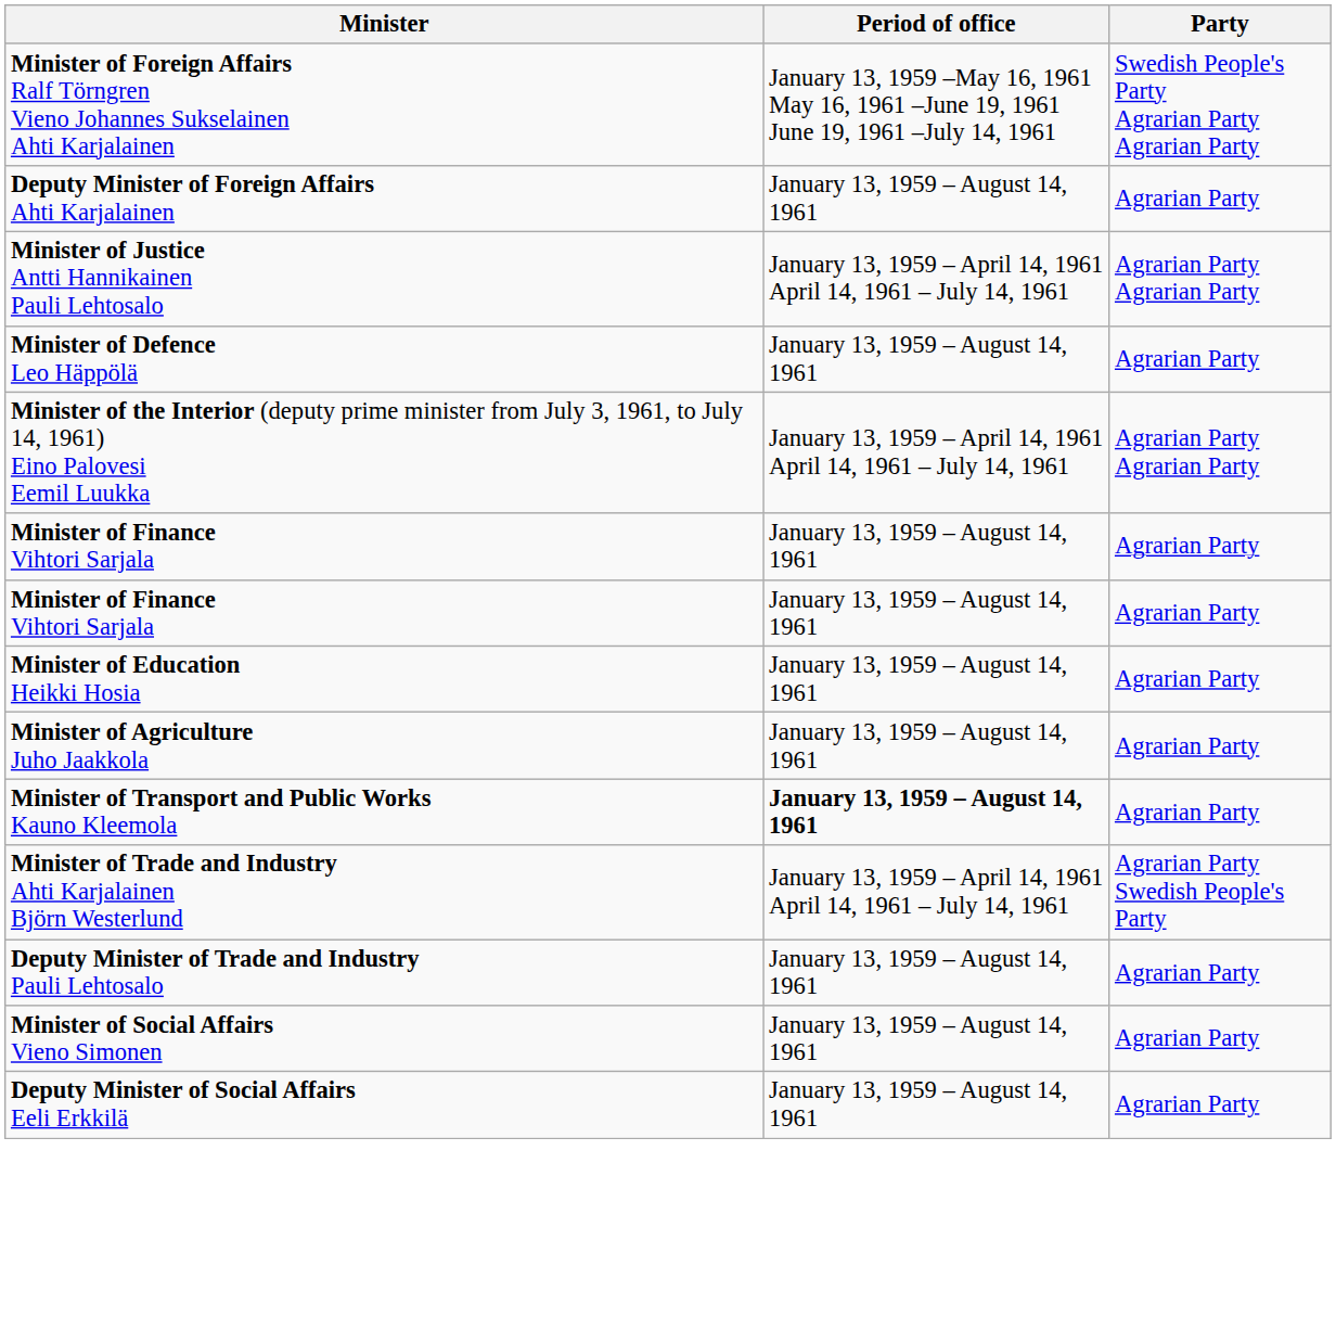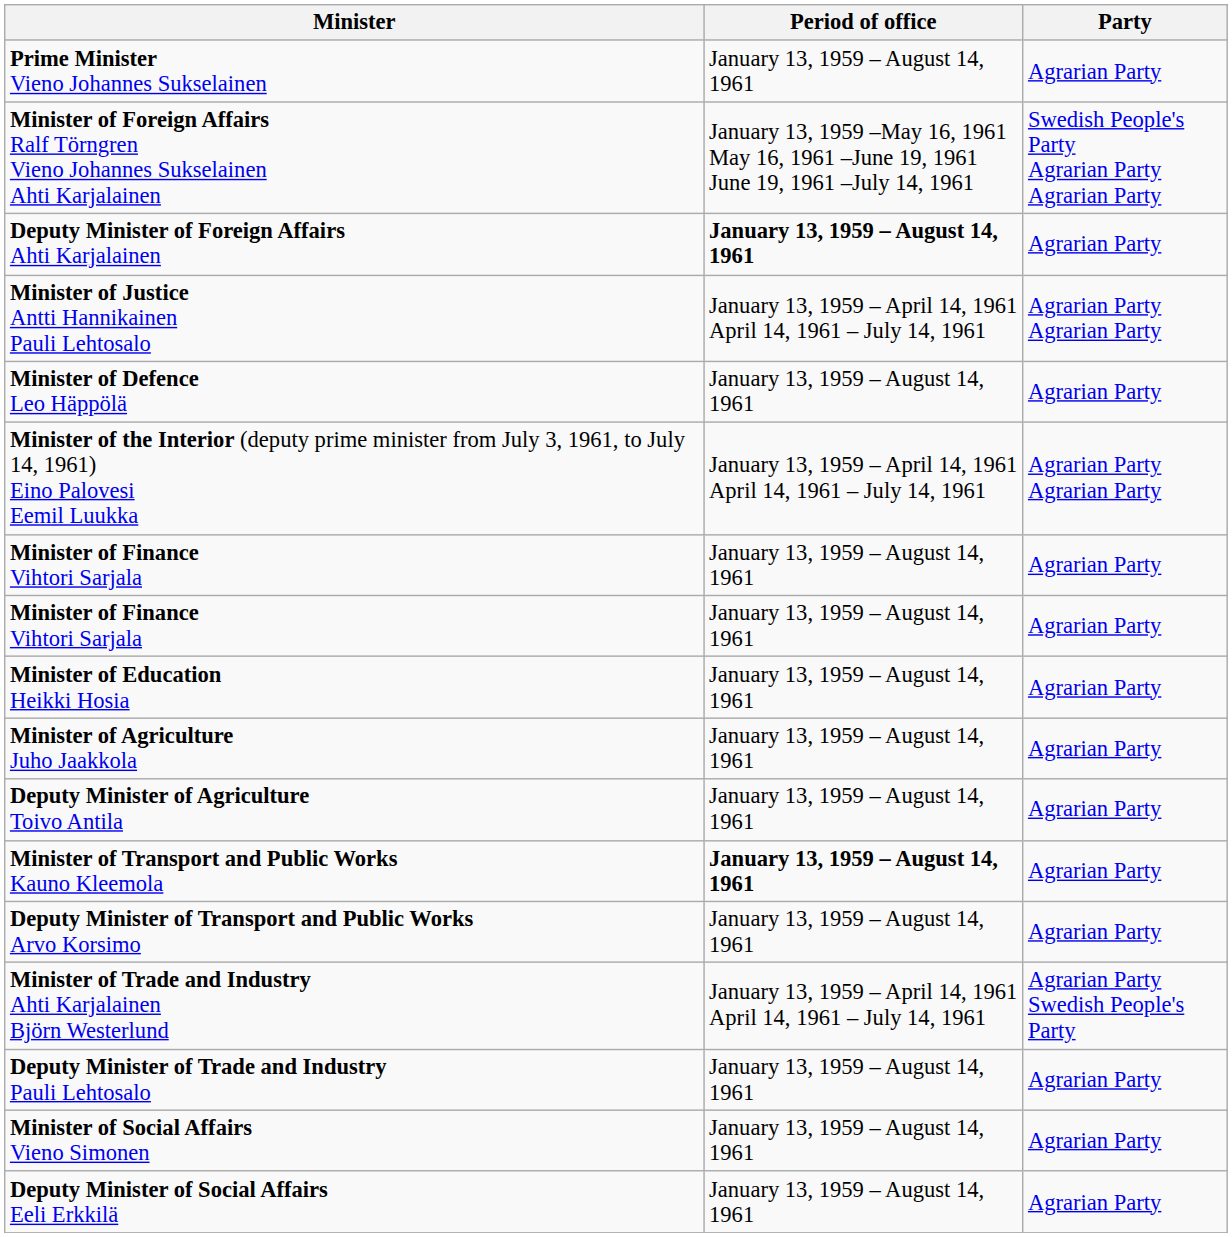+ row: Prime Minister Vieno Johannes Sukselainen | January 13, 1959 – August 14, 1961 | Agrarian Party
Deputy Minister of Foreign Affairs Ahti Karjalainen | Period of office: normal -> bold
+ row: Deputy Minister of Agriculture Toivo Antila | January 13, 1959 – August 14, 1961 | Agrarian Party
+ row: Deputy Minister of Transport and Public Works Arvo Korsimo | January 13, 1959 – August 14, 1961 | Agrarian Party
